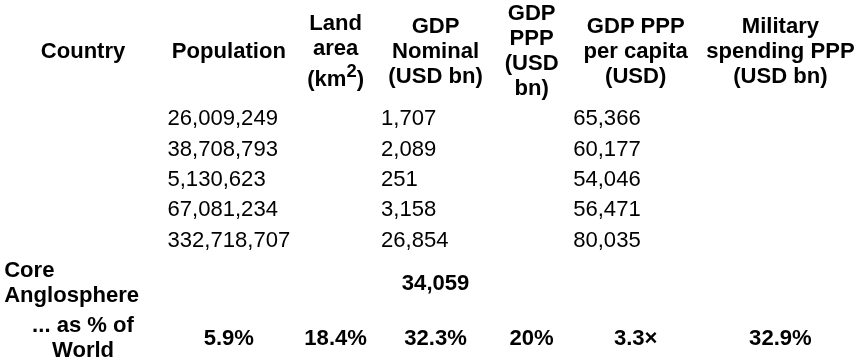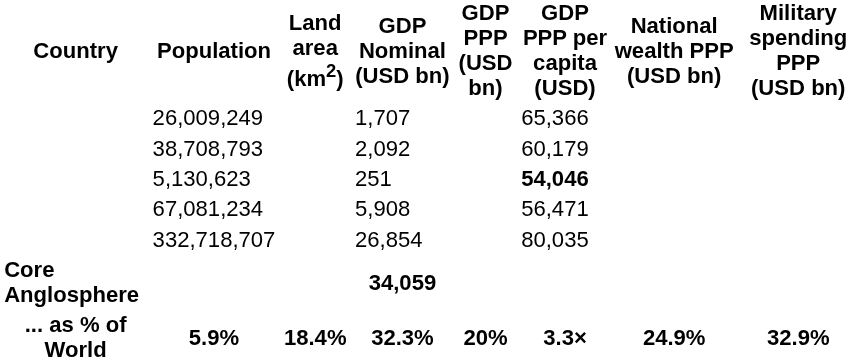+ column: National wealth PPP (USD bn) | 24.9%
38,708,793 | GDP Nominal (USD bn): 2,089 -> 2,092
38,708,793 | GDP PPP per capita (USD): 60,177 -> 60,179
5,130,623 | GDP PPP per capita (USD): normal -> bold
67,081,234 | GDP Nominal (USD bn): 3,158 -> 5,908
